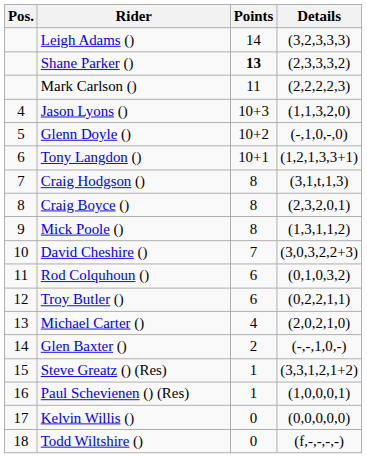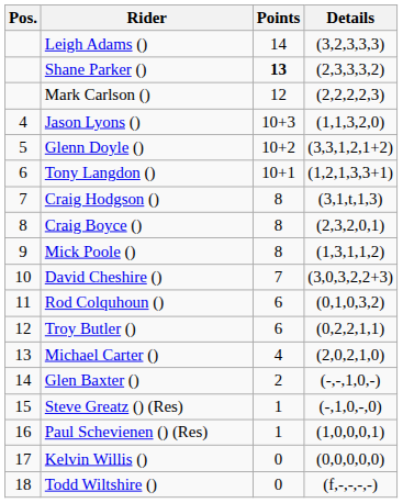Mark Carlson () | Points: 11 -> 12
Glenn Doyle () | Details: (-,1,0,-,0) -> (3,3,1,2,1+2)
Steve Greatz () (Res) | Details: (3,3,1,2,1+2) -> (-,1,0,-,0)
